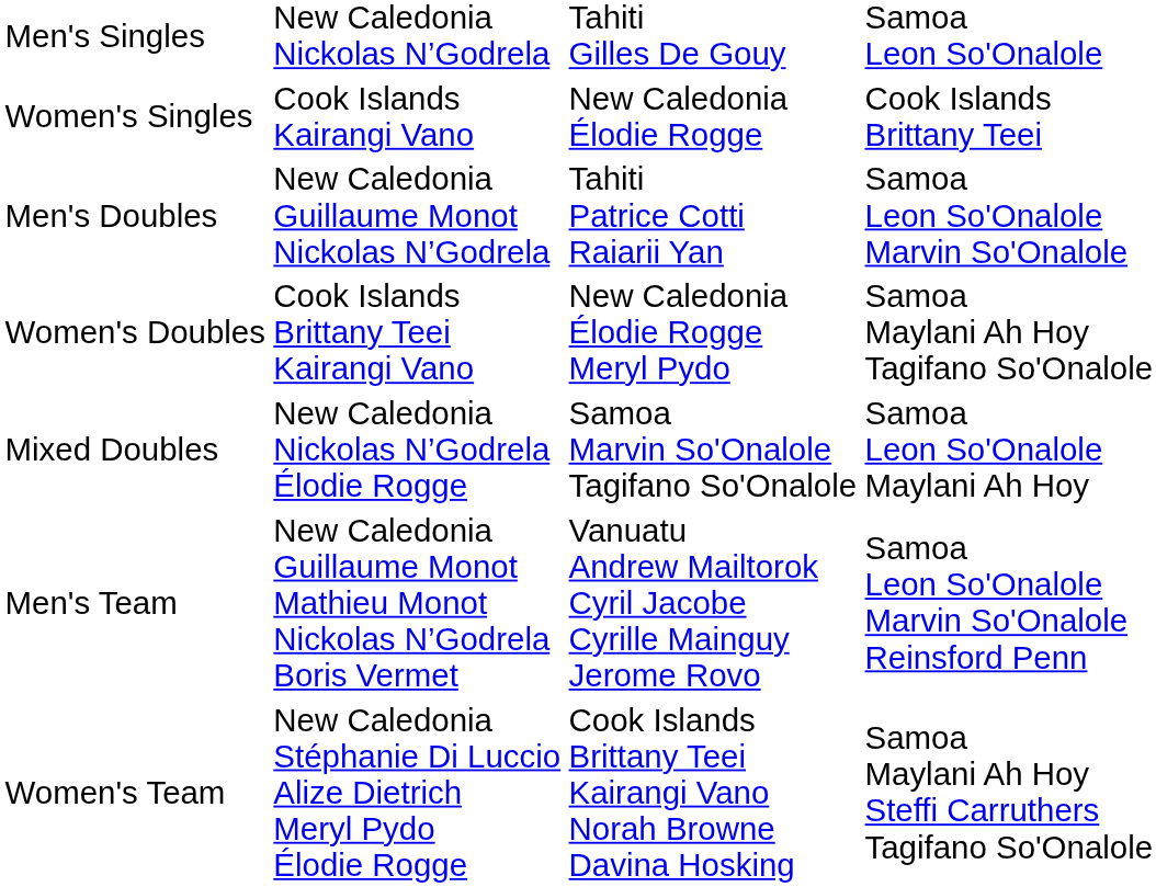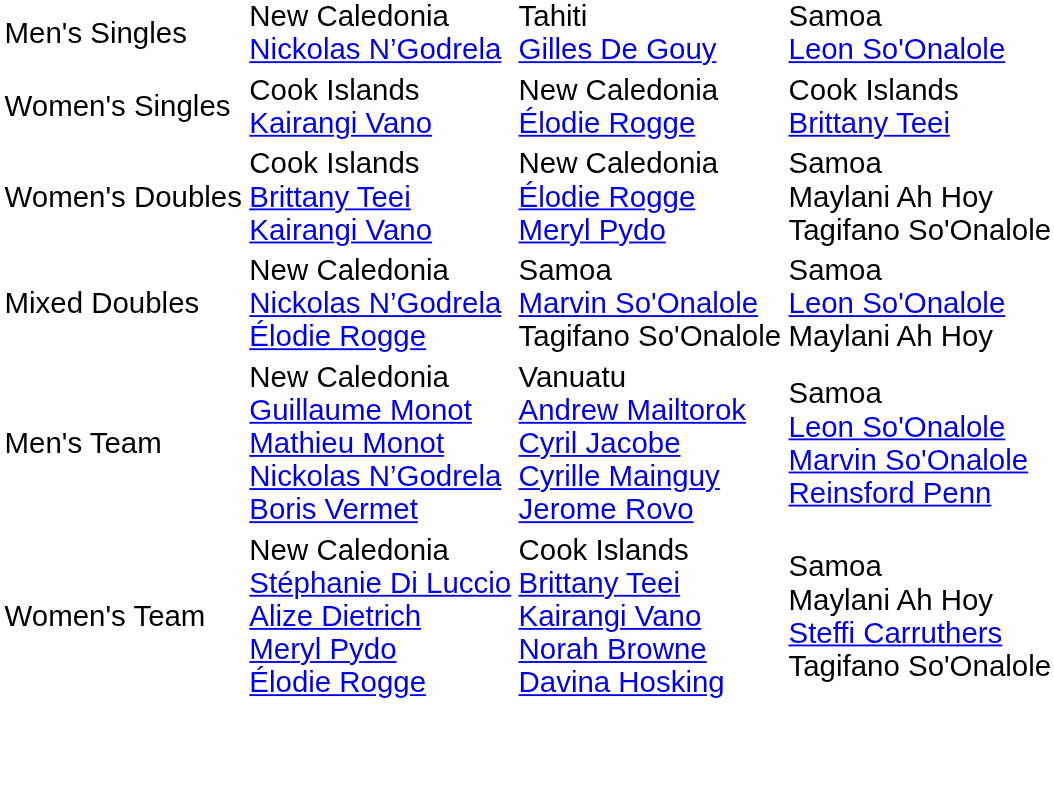- row: Men's Doubles | New Caledonia Guillaume Monot Nickolas N’Godrela | Tahiti Patrice Cotti Raiarii Yan | Samoa Leon So'Onalole Marvin So'Onalole
